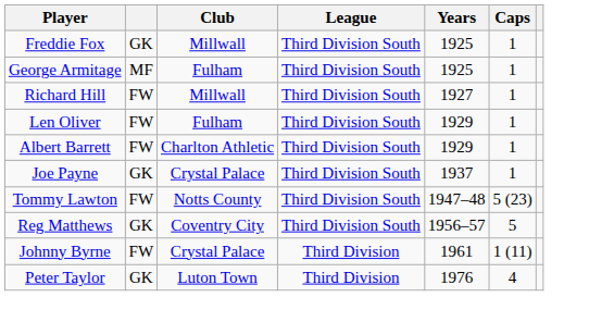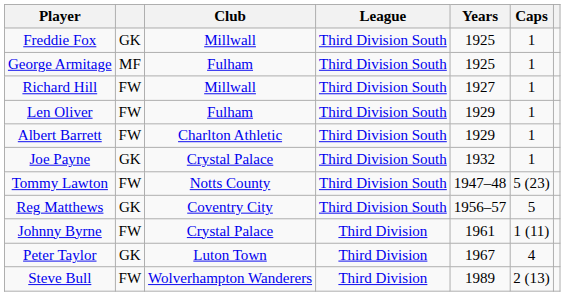Joe Payne | Years: 1937 -> 1932
Peter Taylor | Years: 1976 -> 1967
+ row: Steve Bull | FW | Wolverhampton Wanderers | Third Division | 1989 | 2 (13)
